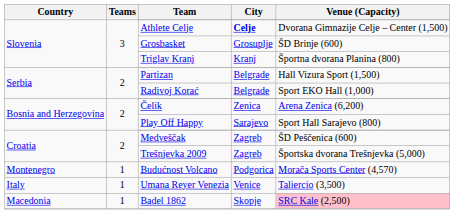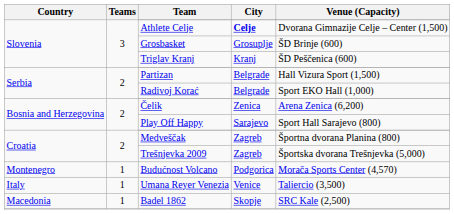Triglav Kranj | Venue (Capacity): Športna dvorana Planina (800) -> ŠD Peščenica (600)
Medveščak | Venue (Capacity): ŠD Peščenica (600) -> Športna dvorana Planina (800)
Badel 1862 | Venue (Capacity): pink background -> no background
